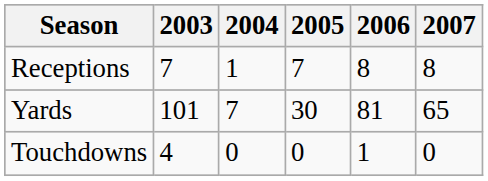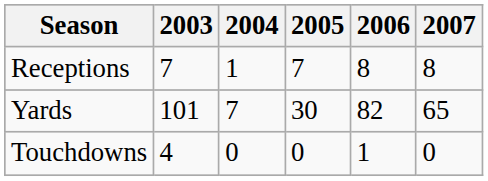Yards | 2006: 81 -> 82
